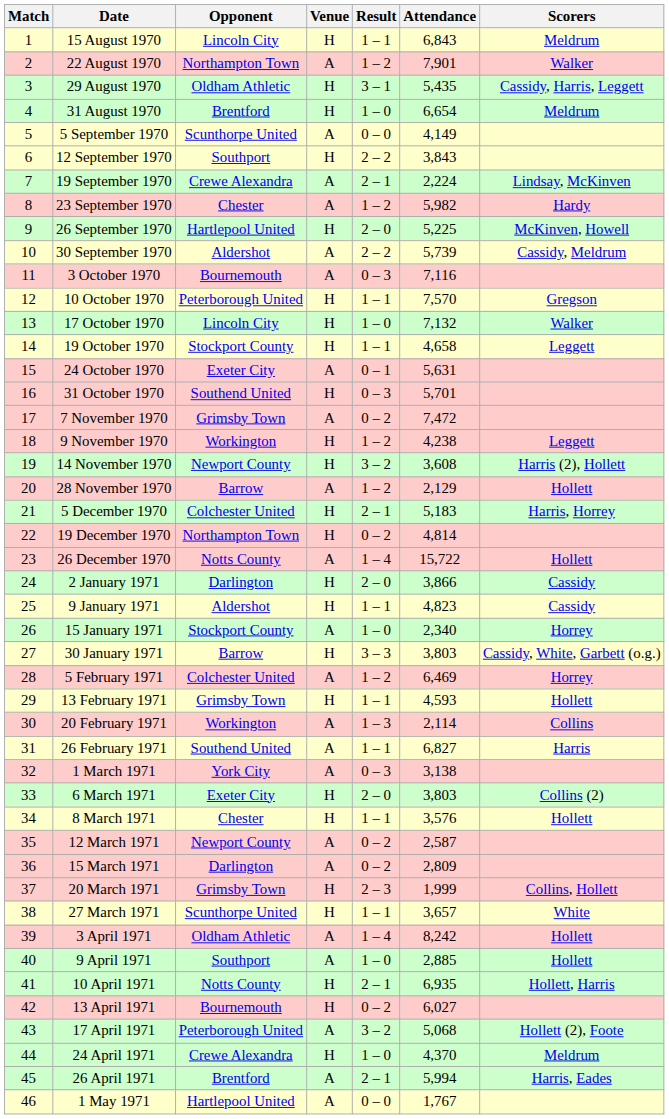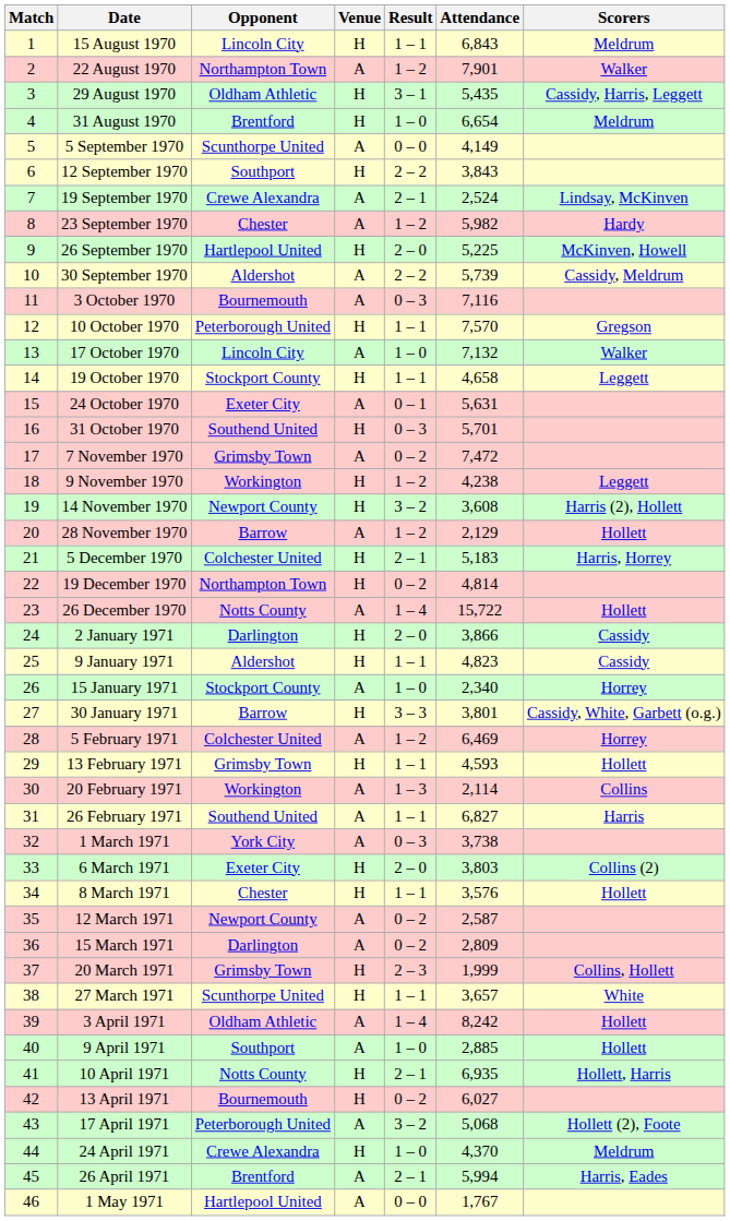19 September 1970 | Attendance: 2,224 -> 2,524
17 October 1970 | Venue: H -> A
30 January 1971 | Attendance: 3,803 -> 3,801
1 March 1971 | Attendance: 3,138 -> 3,738
